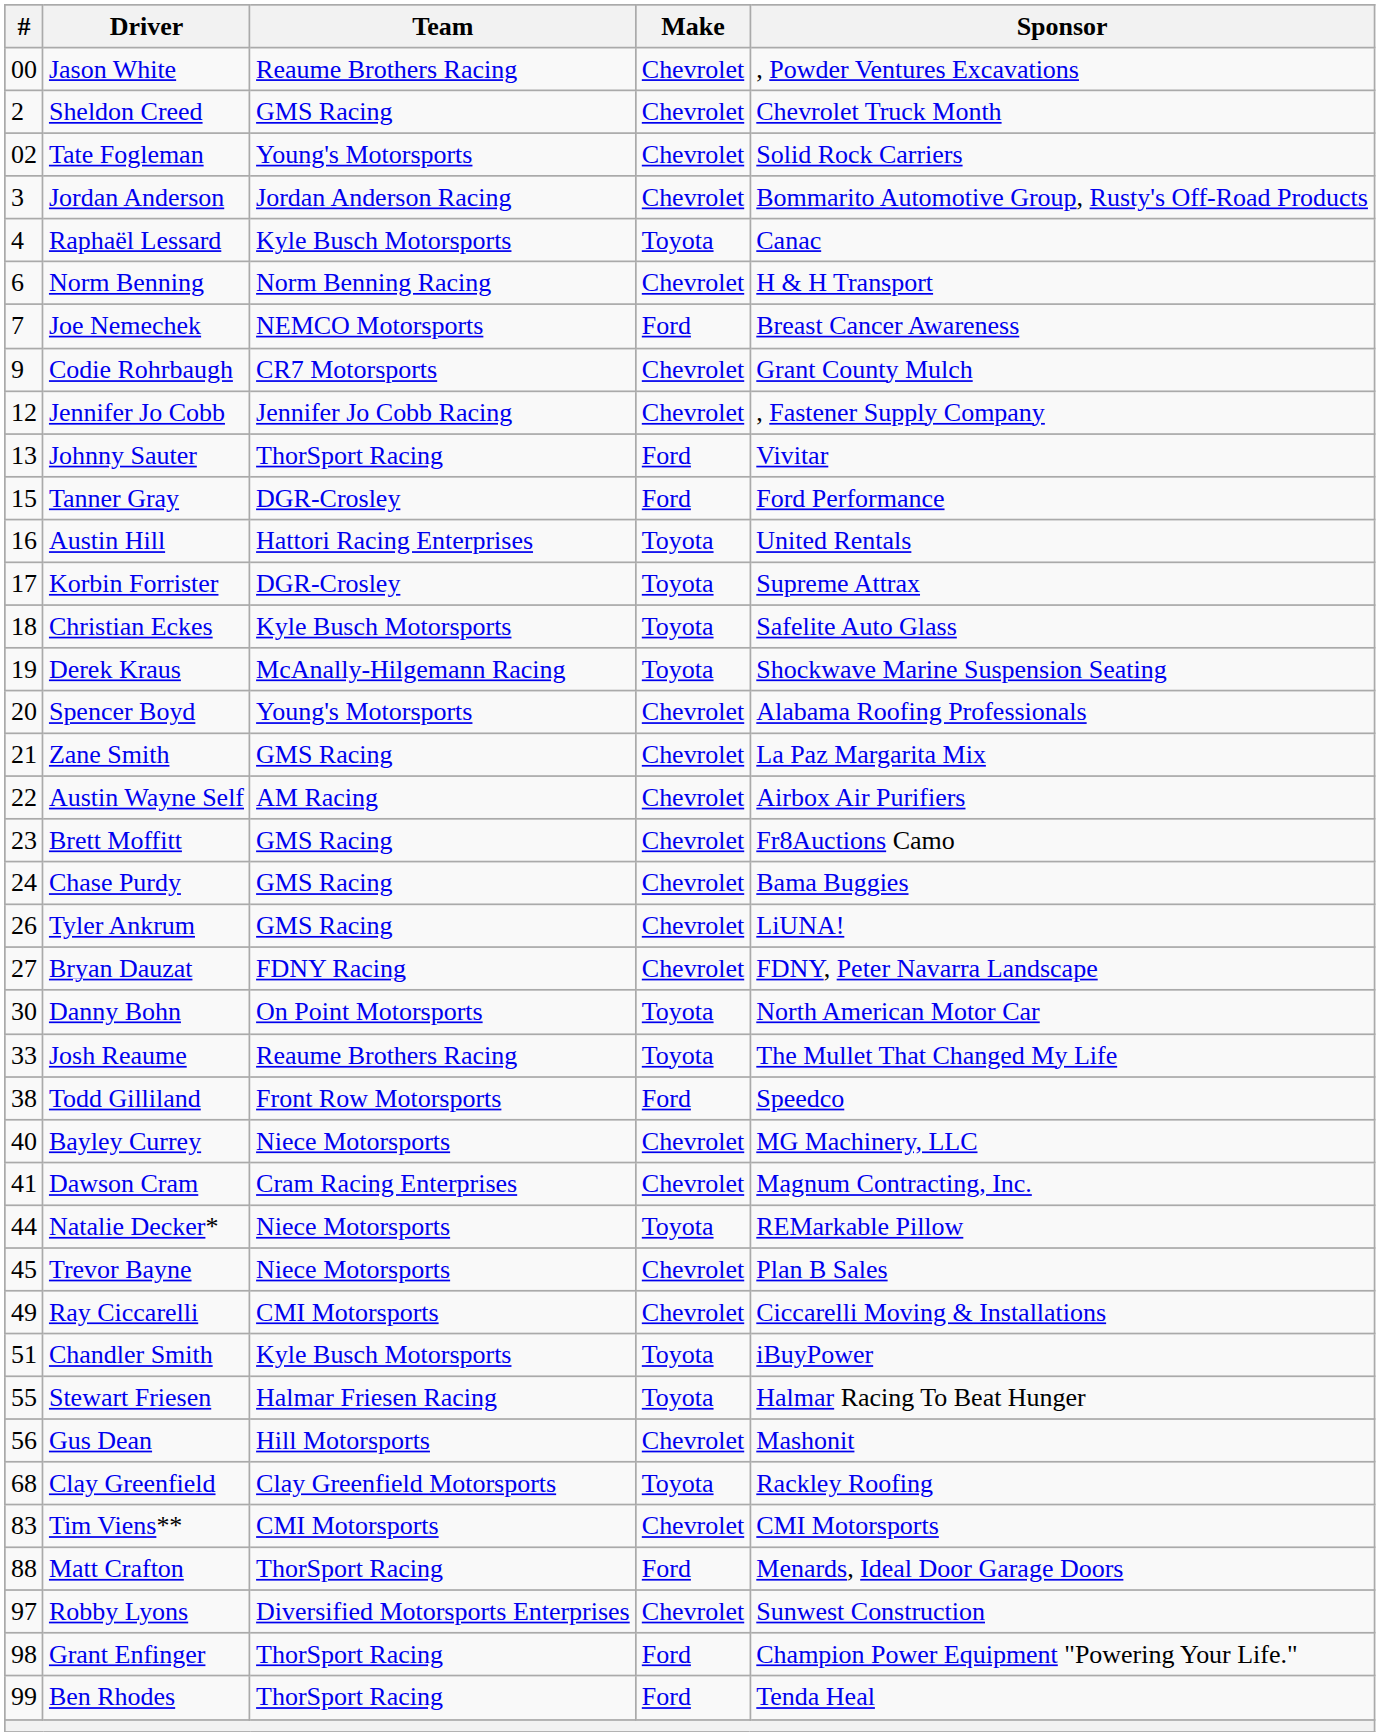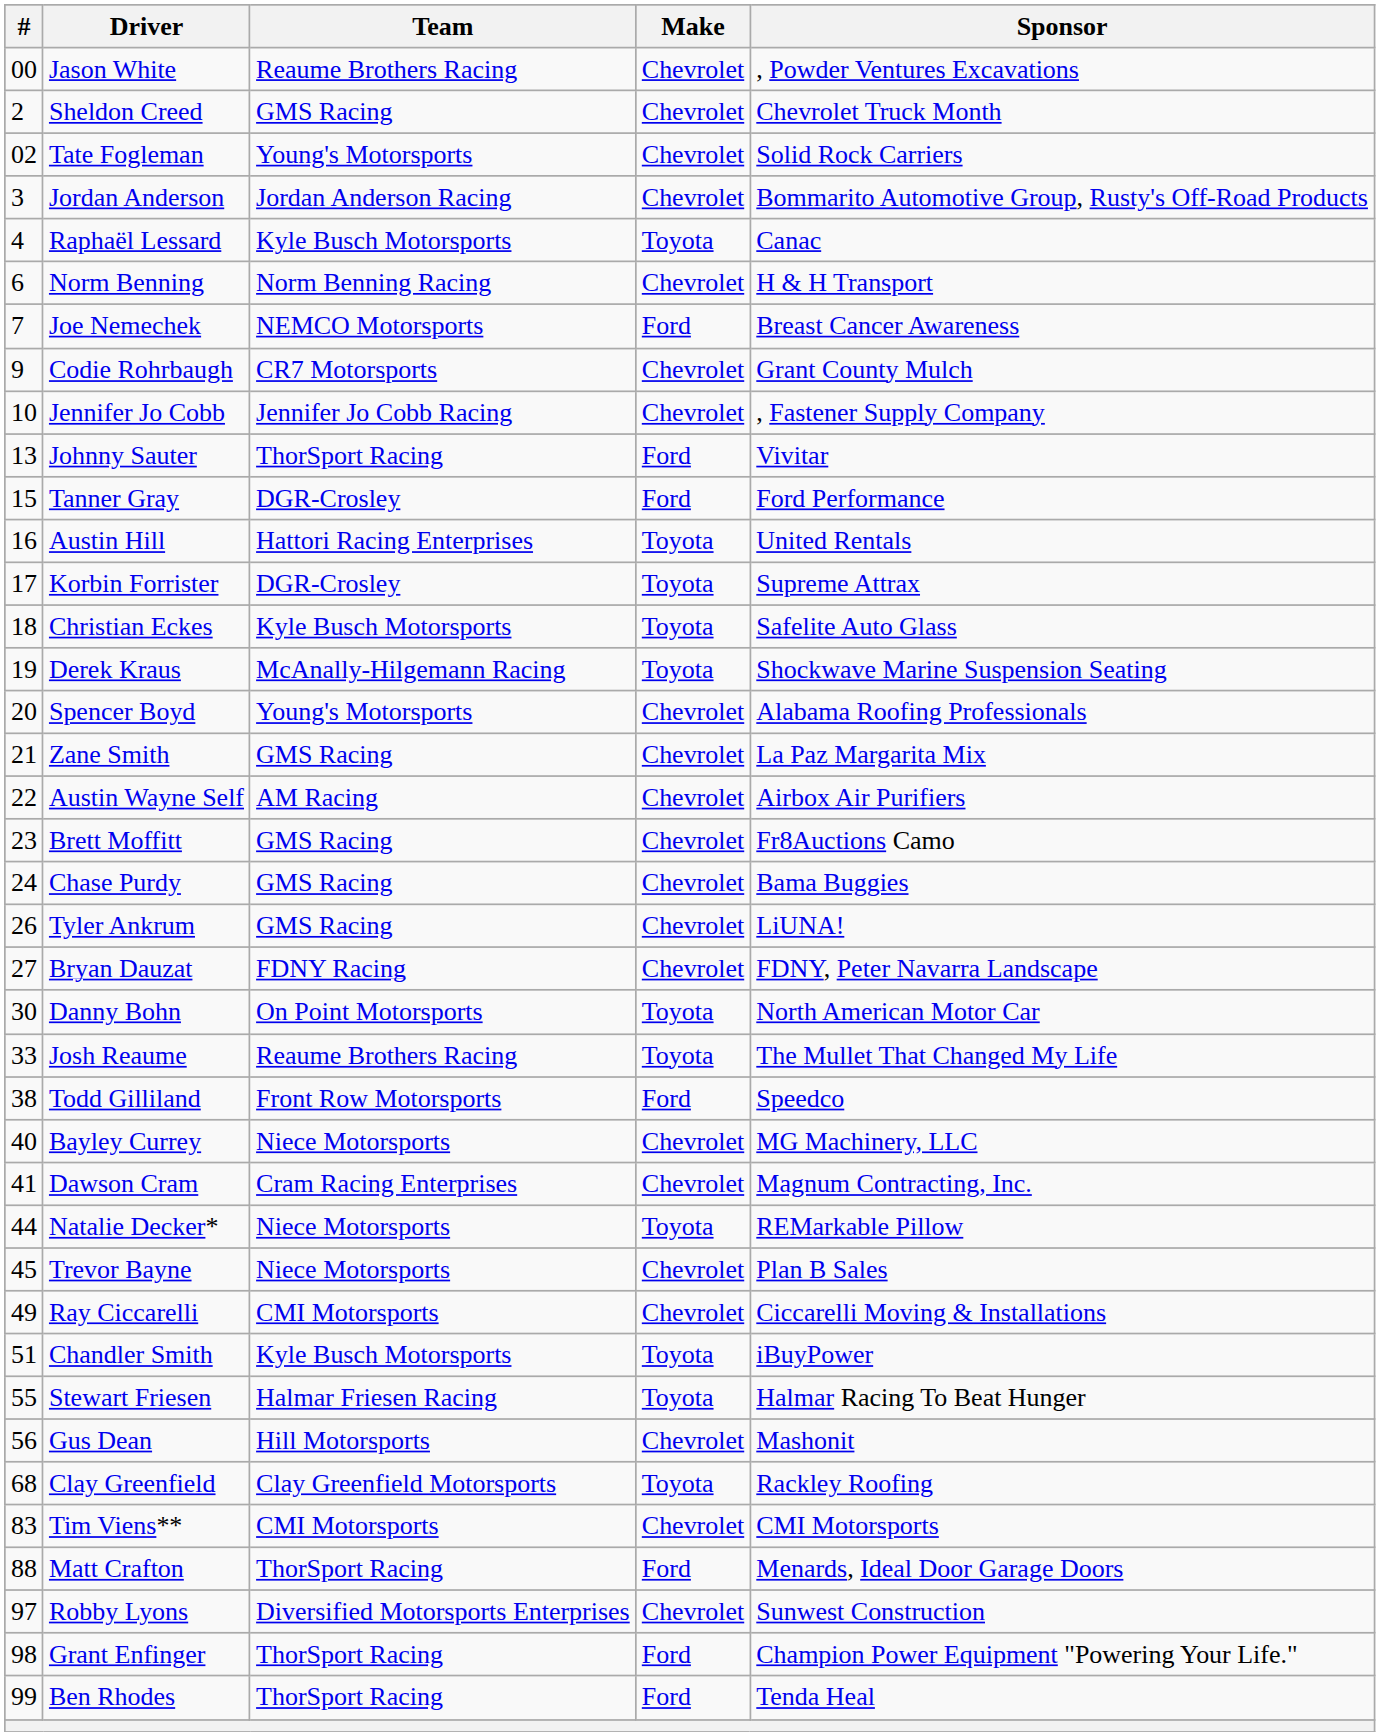Jennifer Jo Cobb | #: 12 -> 10
